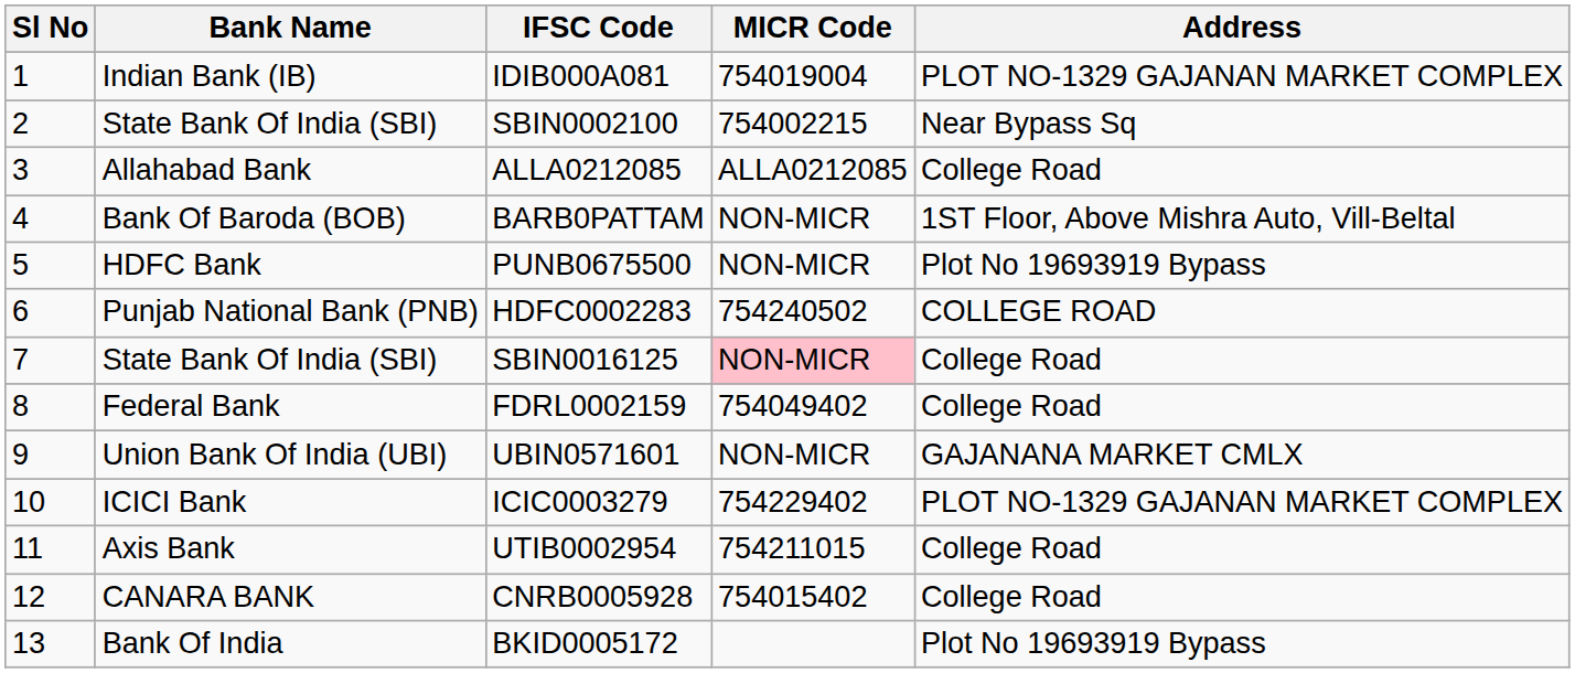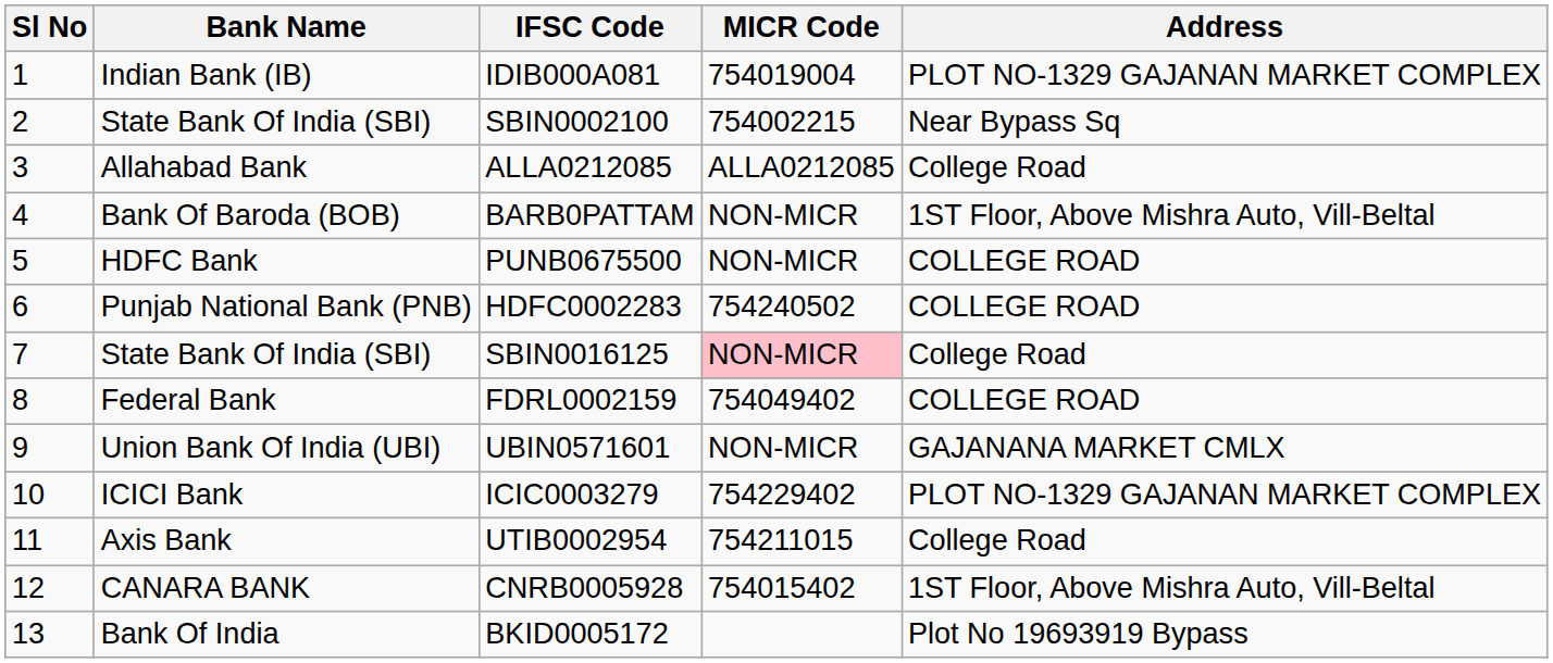PUNB0675500 | Address: Plot No 19693919 Bypass -> COLLEGE ROAD
FDRL0002159 | Address: College Road -> COLLEGE ROAD
CNRB0005928 | Address: College Road -> 1ST Floor, Above Mishra Auto, Vill-Beltal
